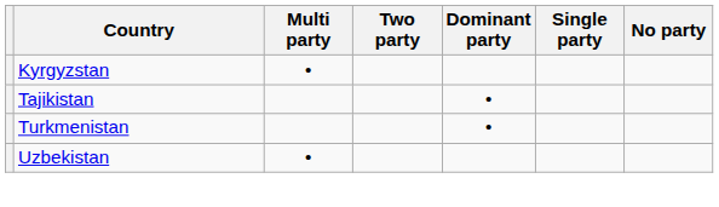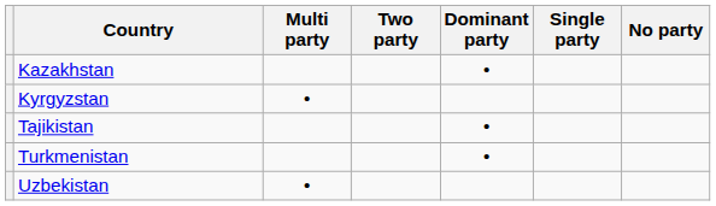+ row: Kazakhstan | •
